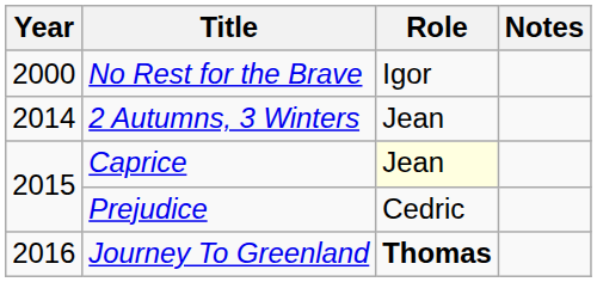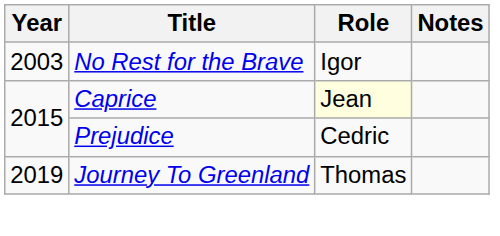No Rest for the Brave | Year: 2000 -> 2003
- row: 2014 | 2 Autumns, 3 Winters | Jean
Journey To Greenland | Year: 2016 -> 2019
Journey To Greenland | Role: bold -> normal
